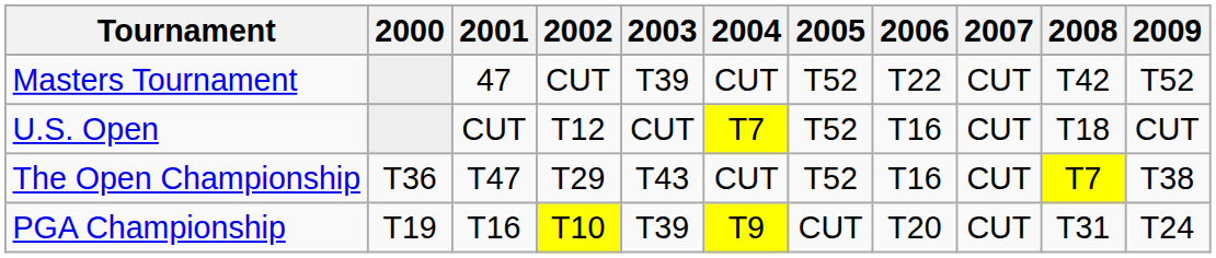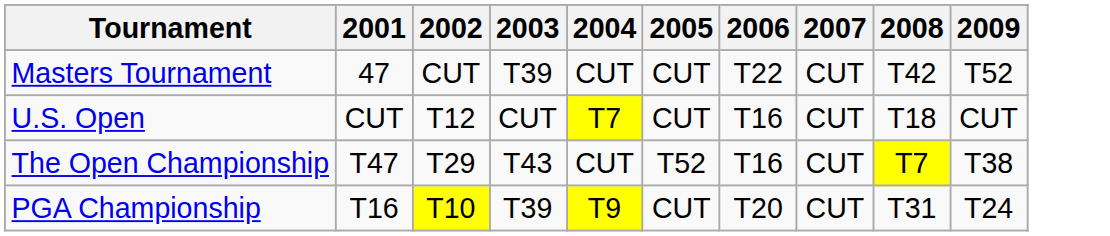- column: 2000 | T36 | T19
Masters Tournament | 2005: T52 -> CUT
U.S. Open | 2005: T52 -> CUT
